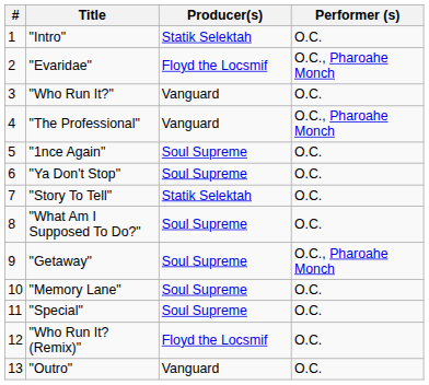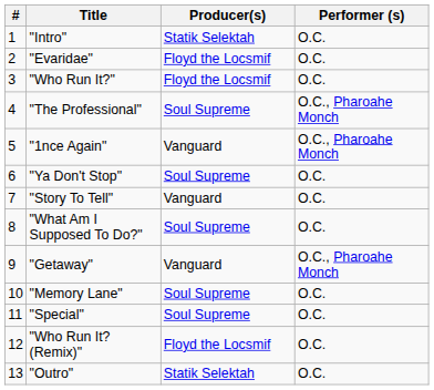"Evaridae" | Performer (s): O.C., Pharoahe Monch -> O.C.
"Who Run It?" | Producer(s): Vanguard -> Floyd the Locsmif
"The Professional" | Producer(s): Vanguard -> Soul Supreme
"1nce Again" | Producer(s): Soul Supreme -> Vanguard
"1nce Again" | Performer (s): O.C. -> O.C., Pharoahe Monch
"Story To Tell" | Producer(s): Statik Selektah -> Vanguard
"Getaway" | Producer(s): Soul Supreme -> Vanguard
"Outro" | Producer(s): Vanguard -> Statik Selektah
